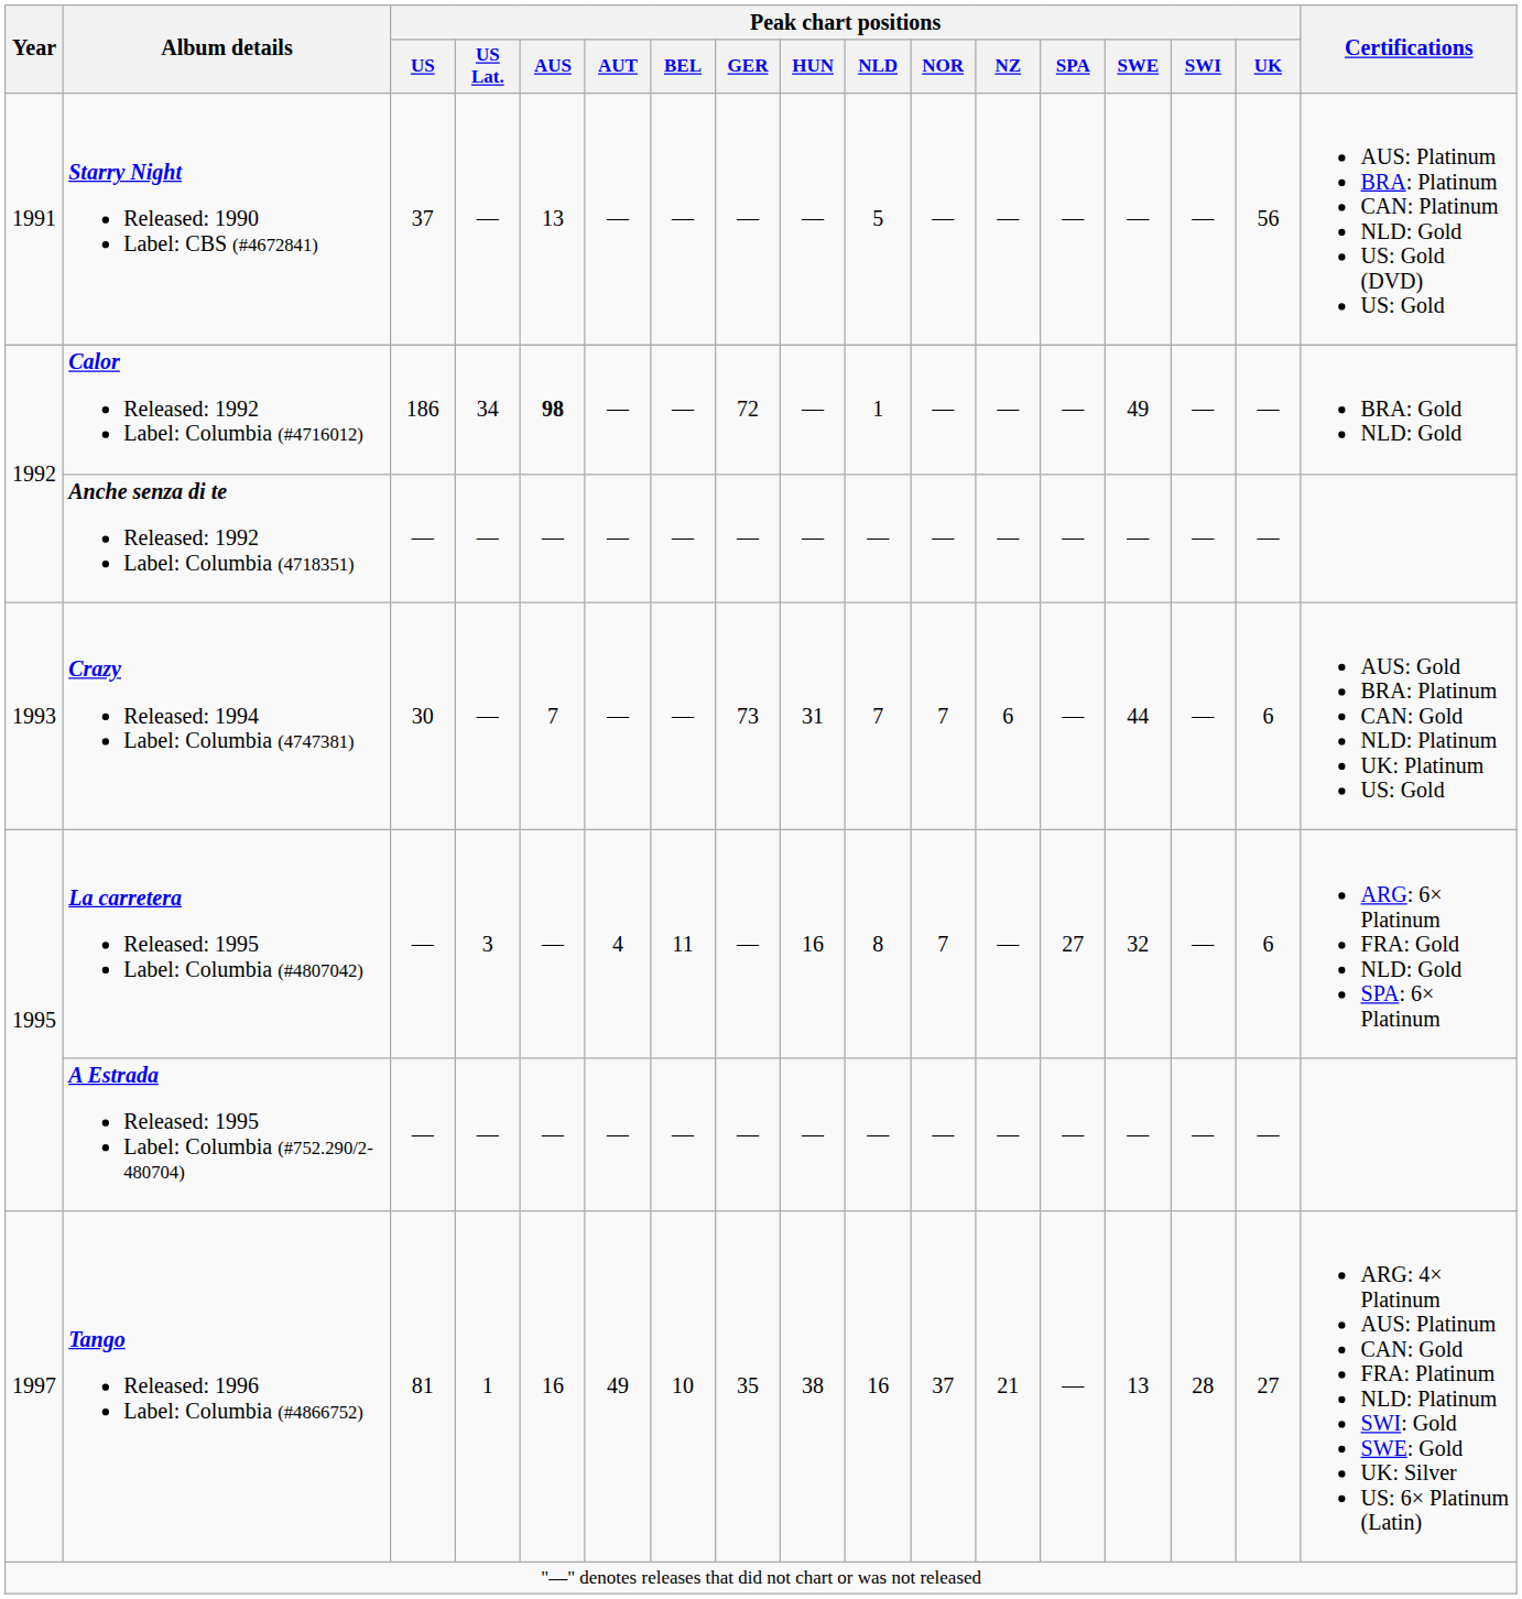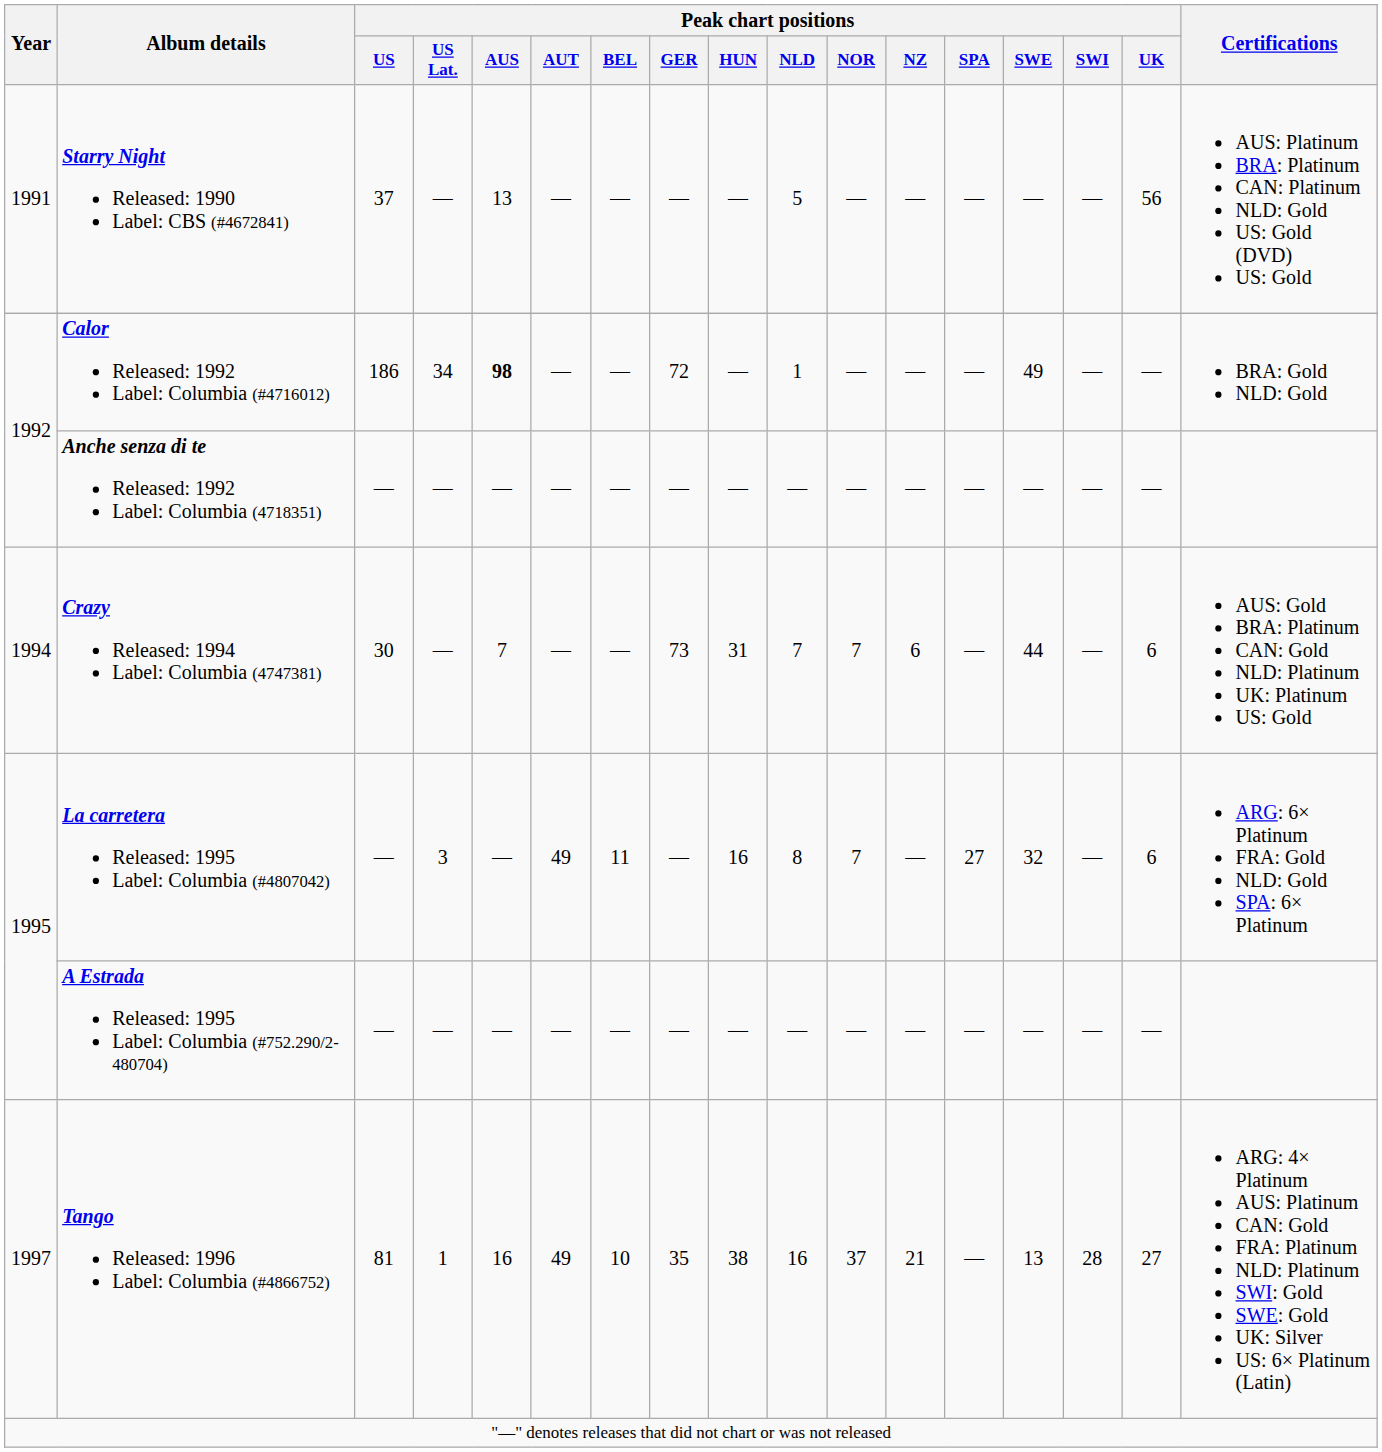Crazy Released: 1994 Label: Columbia (4747381) | Year: 1993 -> 1994
La carretera Released: 1995 Label: Columbia (#4807042) | Peak chart positions / AUT: 4 -> 49
